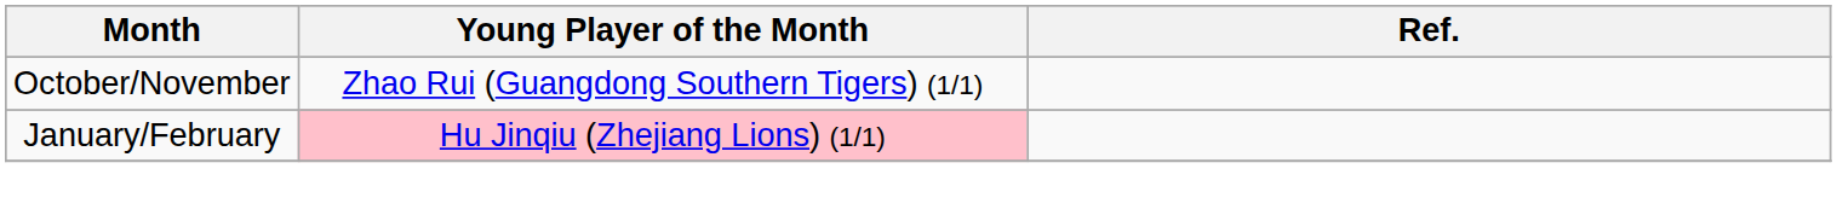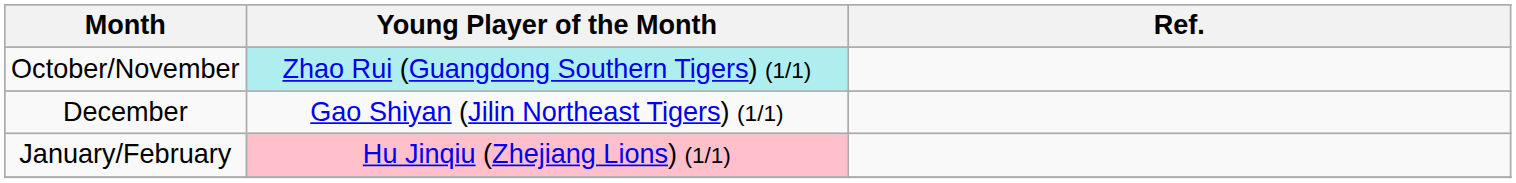October/November | Young Player of the Month: no background -> paleturquoise background
+ row: December | Gao Shiyan (Jilin Northeast Tigers) (1/1)
